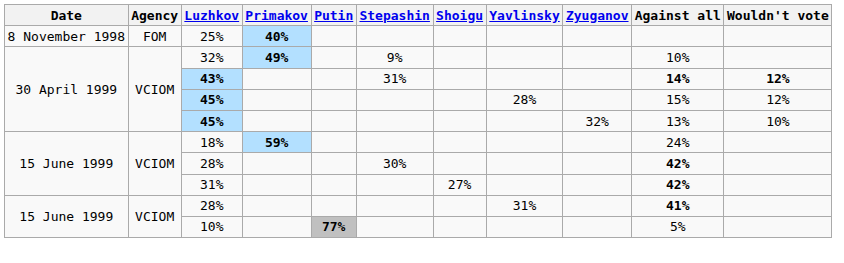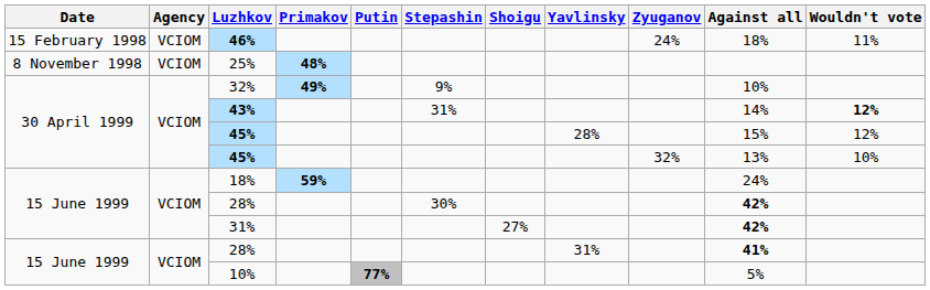+ row: 15 February 1998 | VCIOM | 46% | 24% | 18% | 11%
25% | Agency: FOM -> VCIOM
25% | Primakov: 40% -> 48%
43% | Against all: bold -> normal
